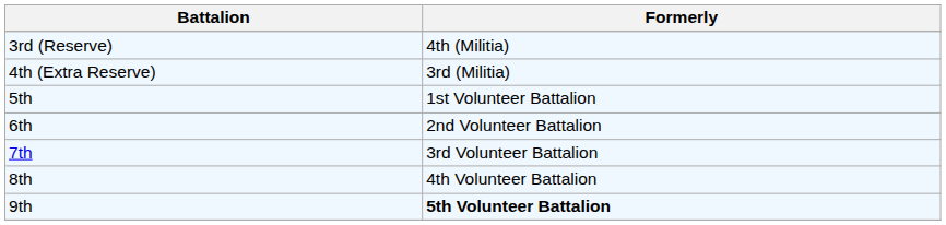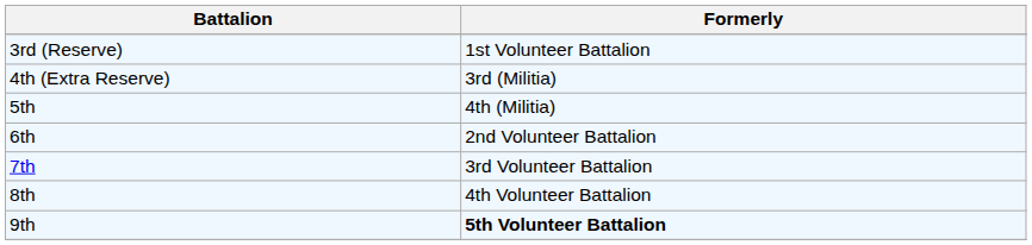3rd (Reserve) | Formerly: 4th (Militia) -> 1st Volunteer Battalion
5th | Formerly: 1st Volunteer Battalion -> 4th (Militia)
